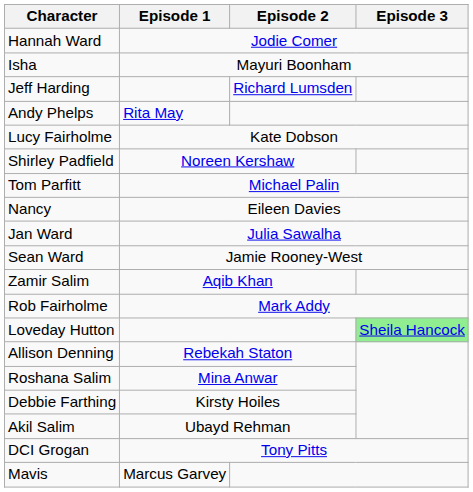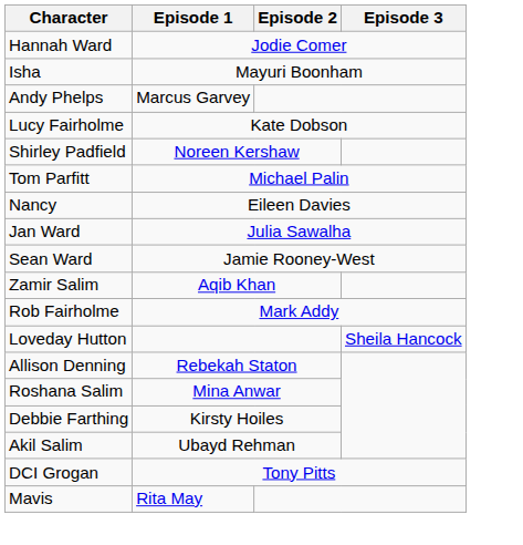- row: Jeff Harding | Richard Lumsden
Andy Phelps | Episode 1: Rita May -> Marcus Garvey
Loveday Hutton | Episode 3: lightgreen background -> no background
Mavis | Episode 1: Marcus Garvey -> Rita May
